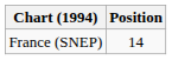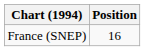France (SNEP) | Position: 14 -> 16
